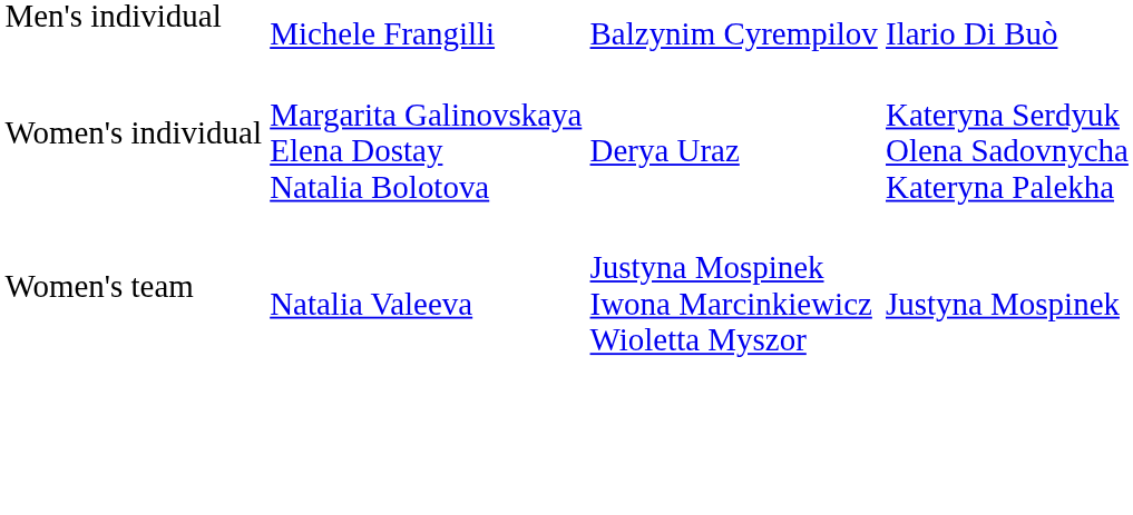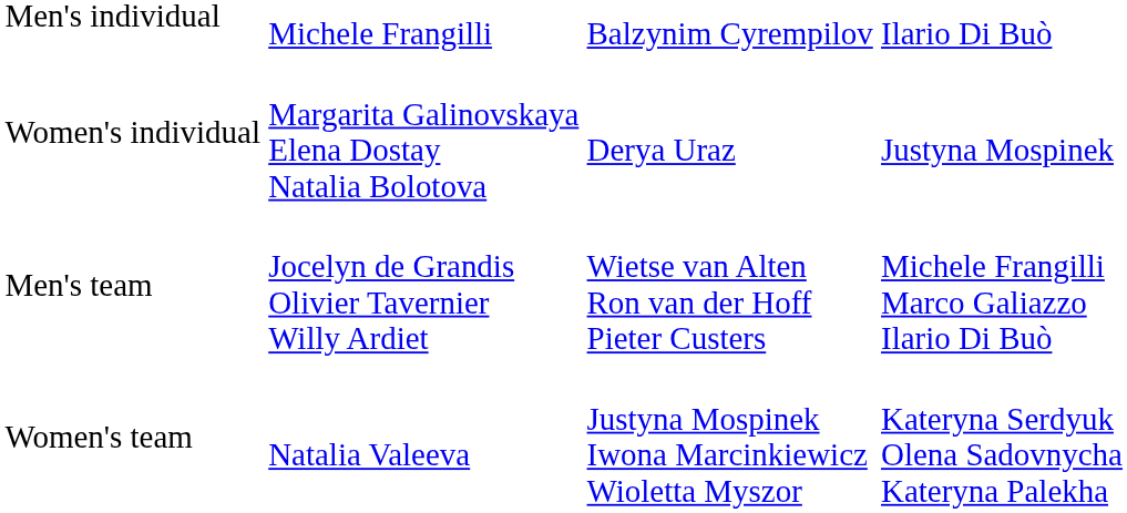Women's individual | column 4: Kateryna Serdyuk Olena Sadovnycha Kateryna Palekha -> Justyna Mospinek
+ row: Men's team | Jocelyn de Grandis Olivier Tavernier Willy Ardiet | Wietse van Alten Ron van der Hoff Pieter Custers | Michele Frangilli Marco Galiazzo Ilario Di Buò
Women's team | column 4: Justyna Mospinek -> Kateryna Serdyuk Olena Sadovnycha Kateryna Palekha
